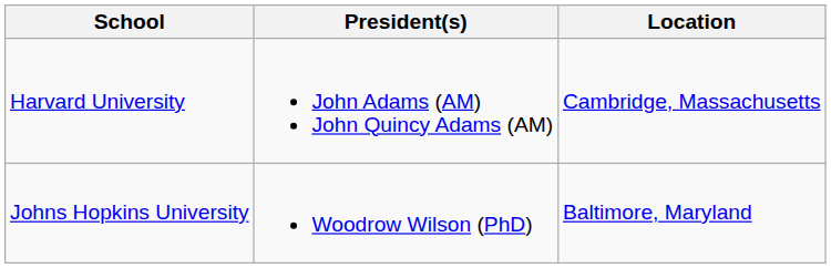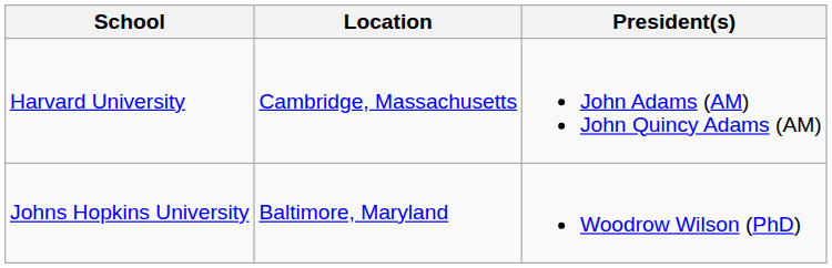columns swapped: Location <-> President(s)
